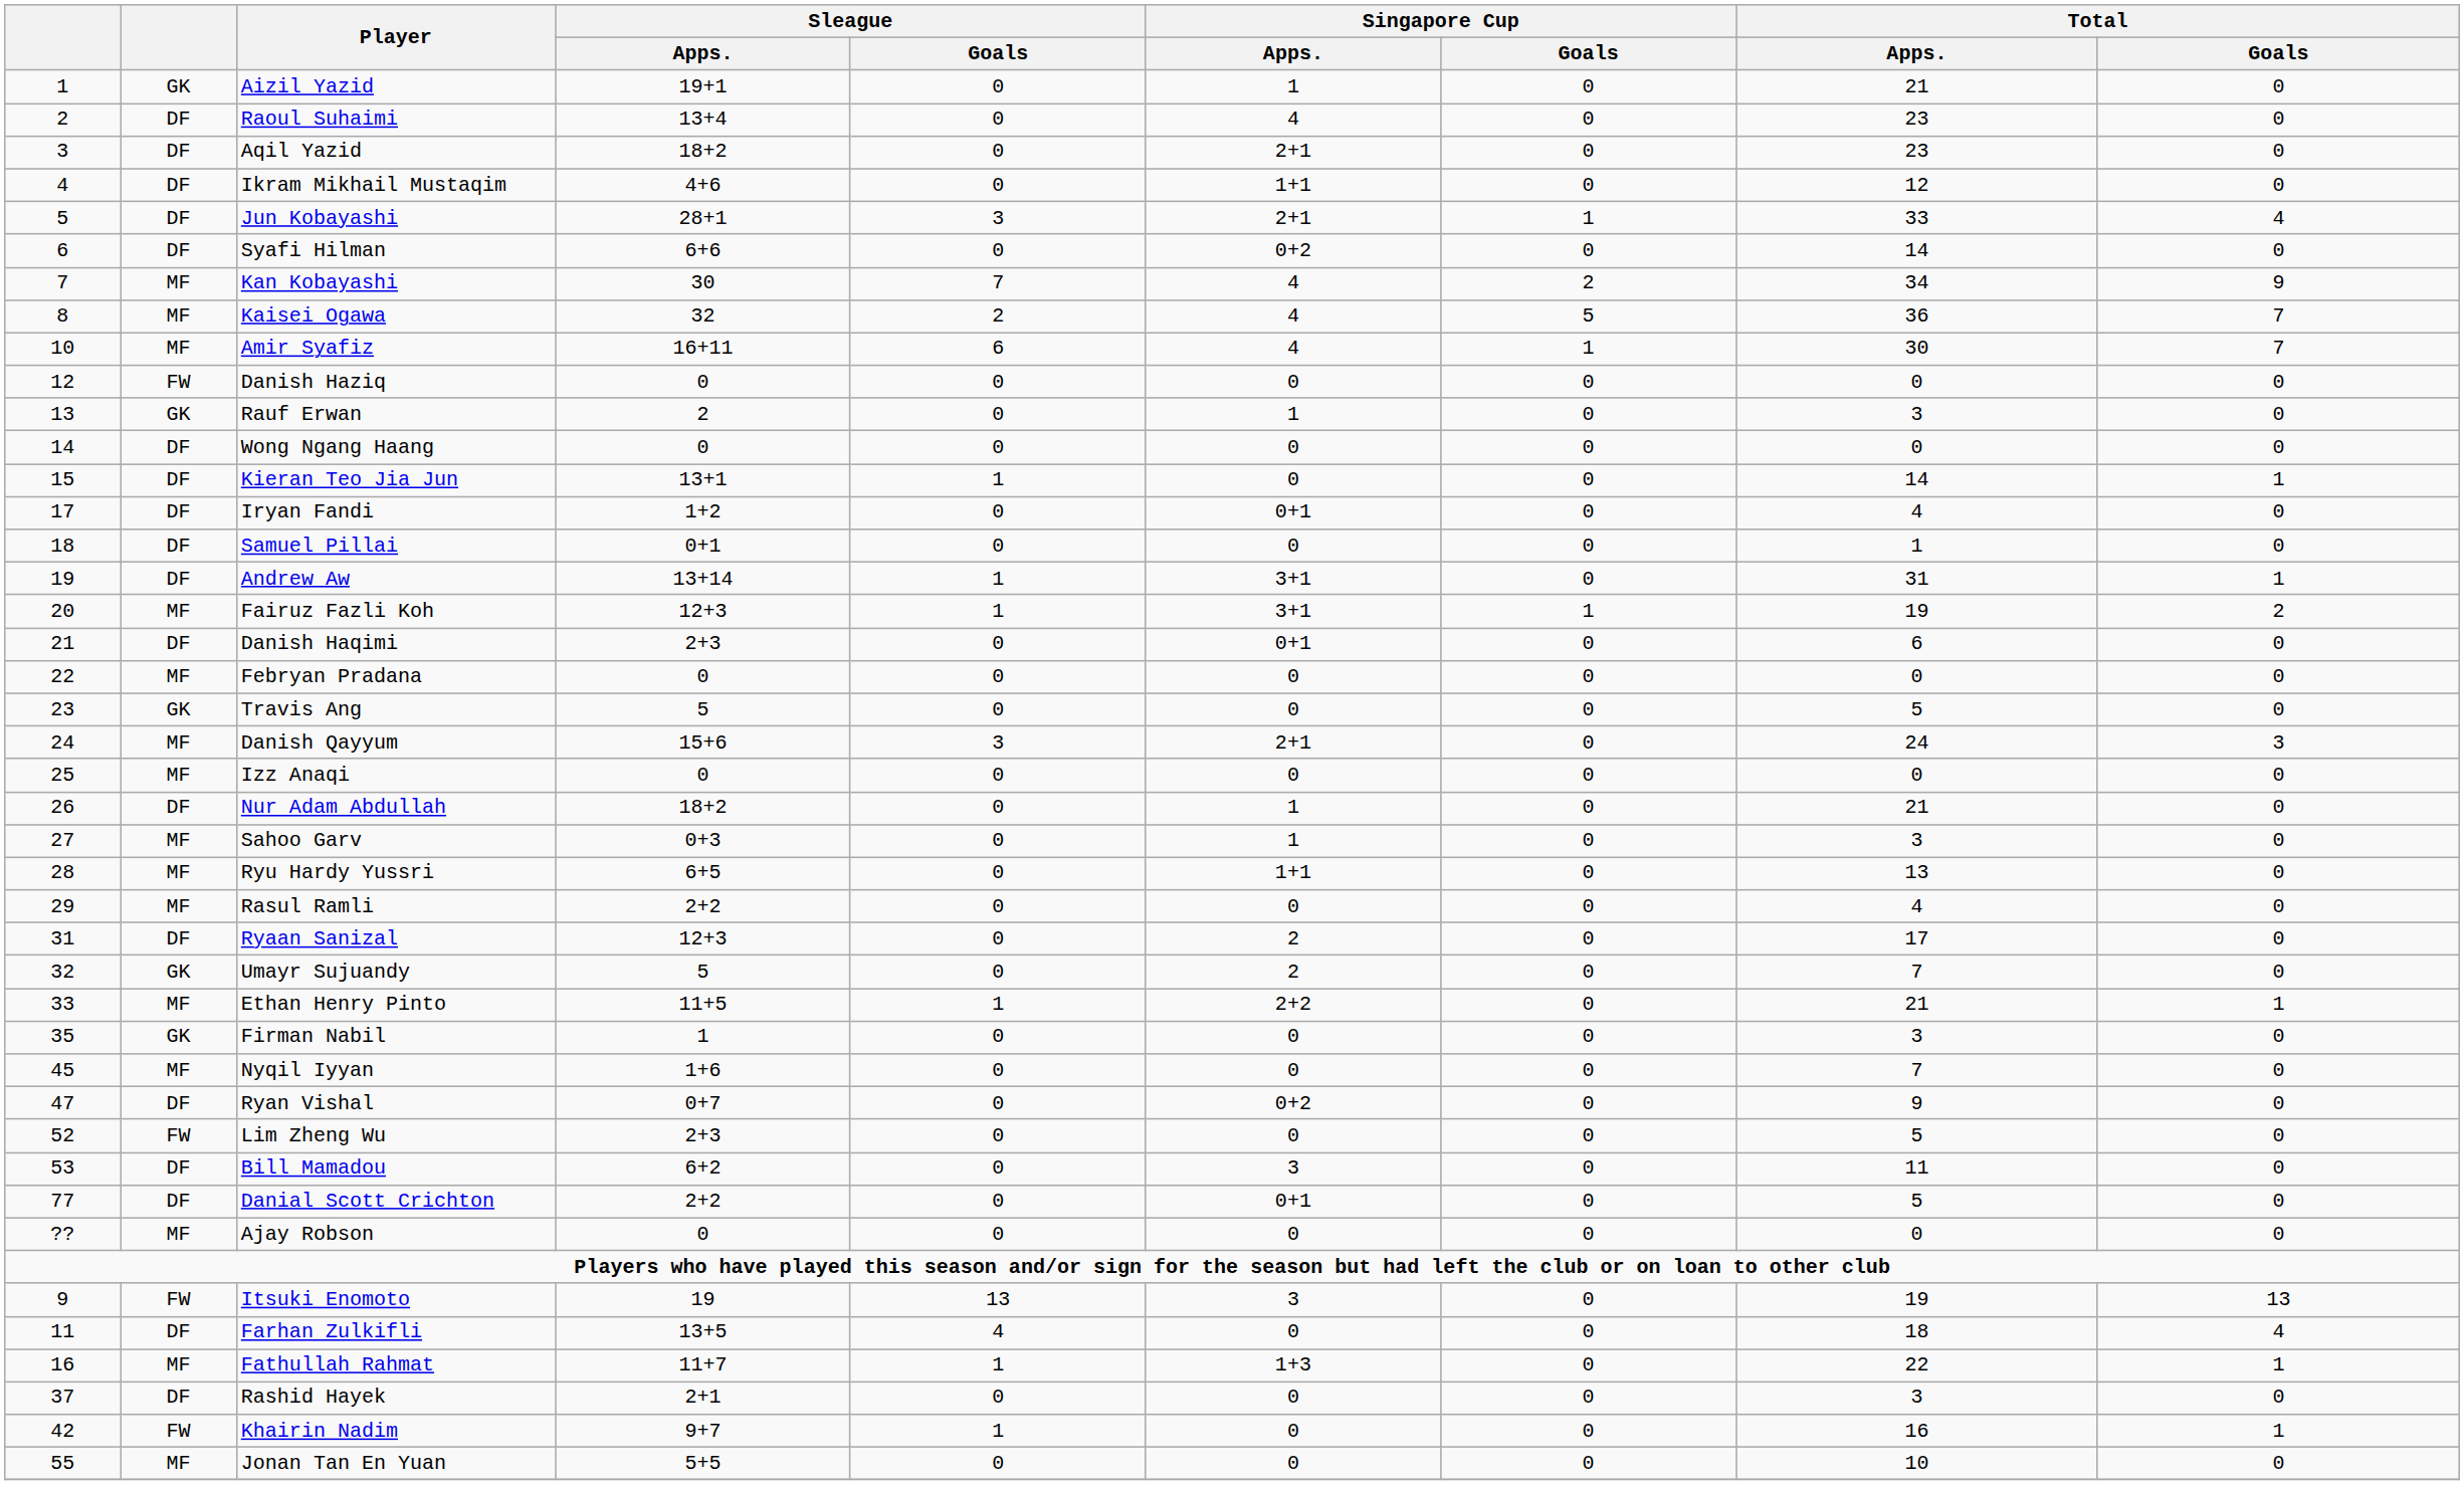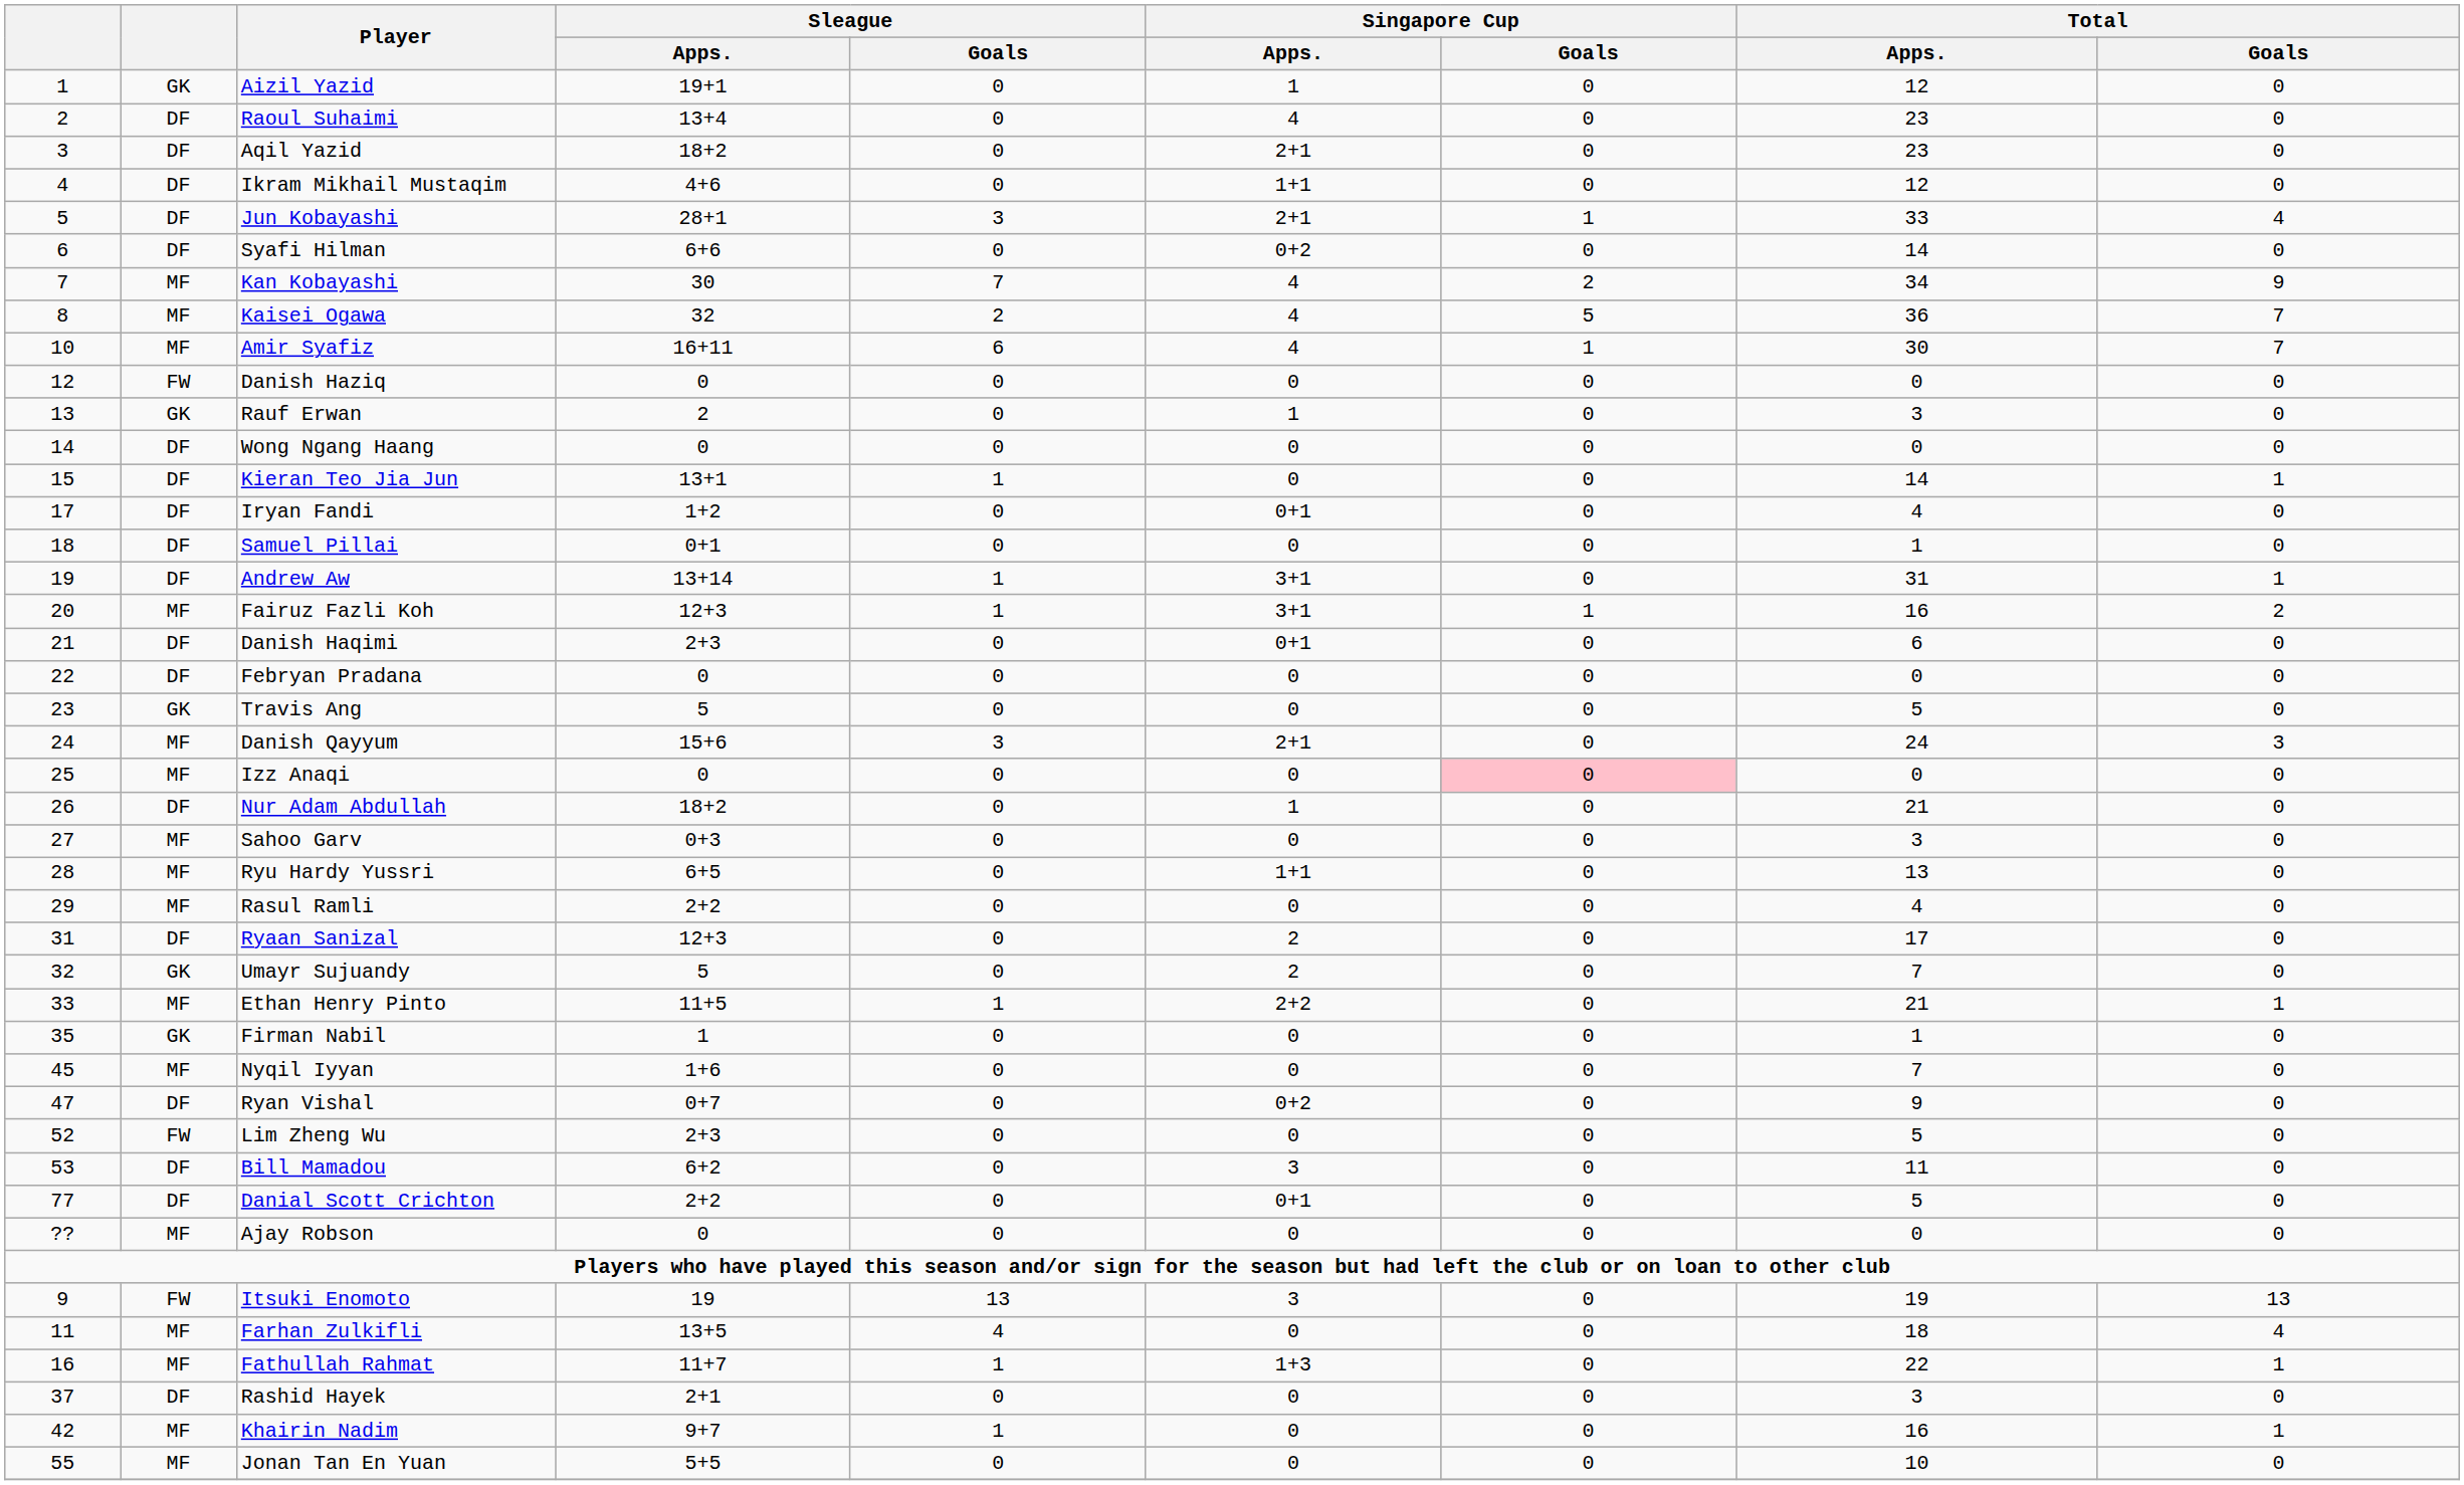Aizil Yazid | Total / Apps.: 21 -> 12
Fairuz Fazli Koh | Total / Apps.: 19 -> 16
Febryan Pradana | column 2: MF -> DF
Izz Anaqi | Singapore Cup / Goals: no background -> pink background
Sahoo Garv | Singapore Cup / Apps.: 1 -> 0
Firman Nabil | Total / Apps.: 3 -> 1
Farhan Zulkifli | column 2: DF -> MF
Khairin Nadim | column 2: FW -> MF
